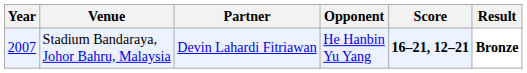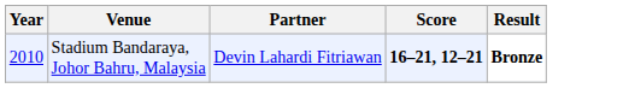- column: Opponent | He Hanbin Yu Yang
Stadium Bandaraya, Johor Bahru, Malaysia | Year: 2007 -> 2010
